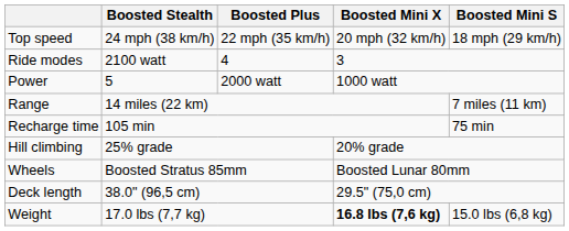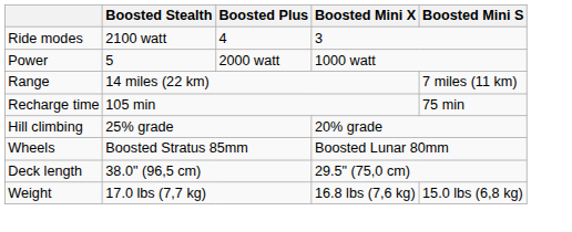- row: Top speed | 24 mph (38 km/h) | 22 mph (35 km/h) | 20 mph (32 km/h) | 18 mph (29 km/h)
Weight | Boosted Mini X: bold -> normal
